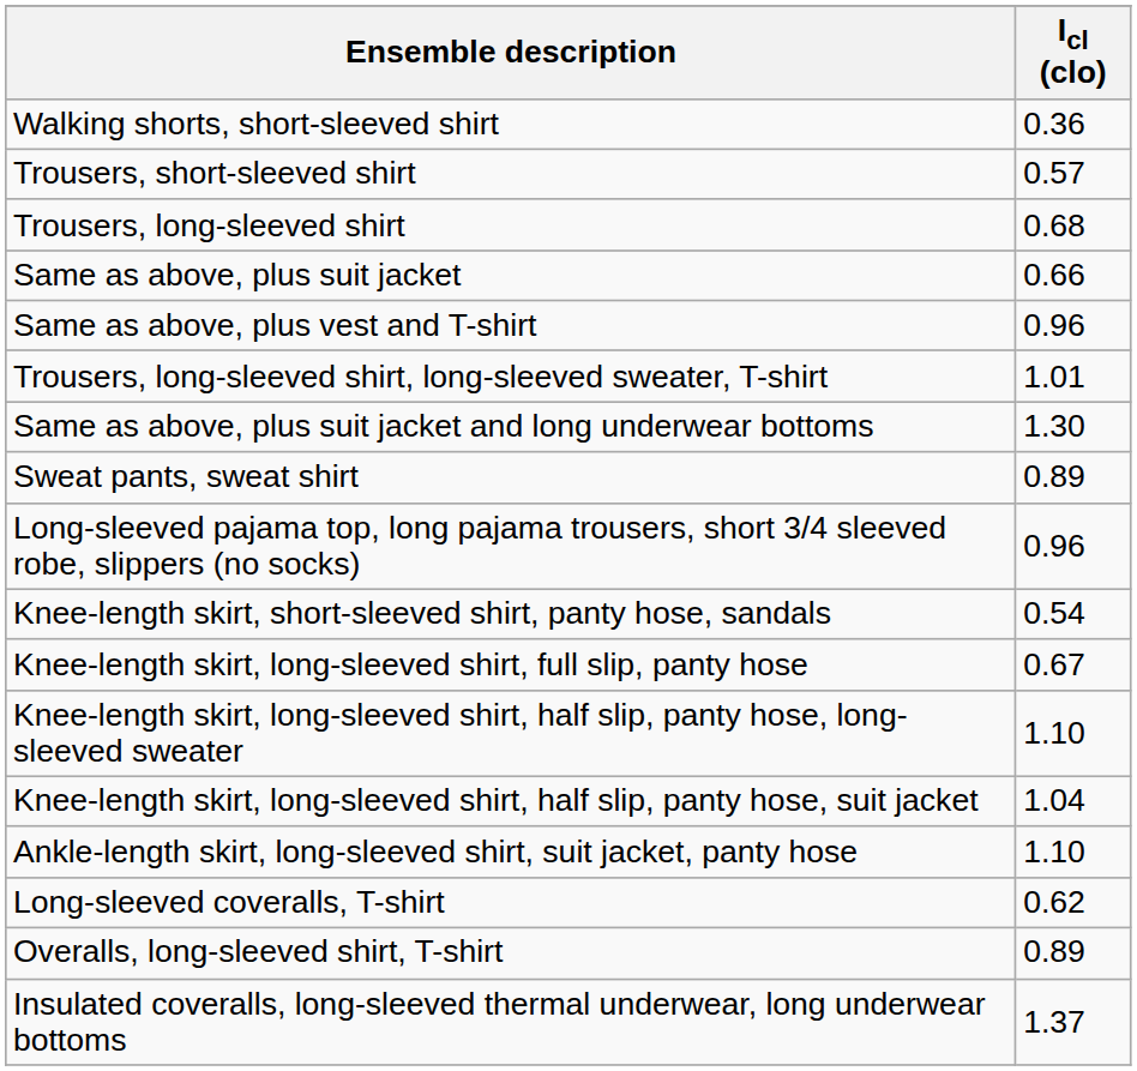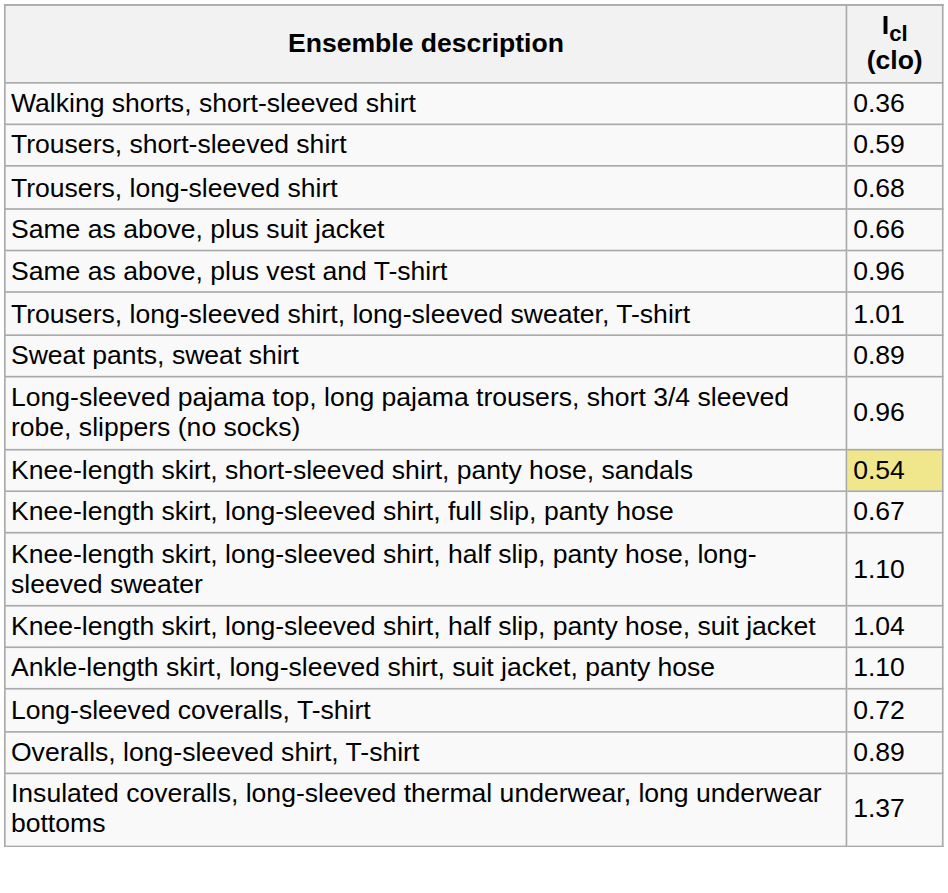Trousers, short-sleeved shirt | Icl (clo): 0.57 -> 0.59
- row: Same as above, plus suit jacket and long underwear bottoms | 1.30
Knee-length skirt, short-sleeved shirt, panty hose, sandals | Icl (clo): no background -> khaki background
Long-sleeved coveralls, T-shirt | Icl (clo): 0.62 -> 0.72
